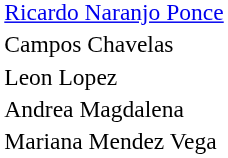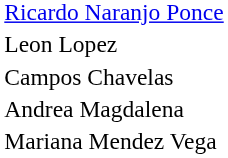rows swapped: Leon Lopez <-> Campos Chavelas
